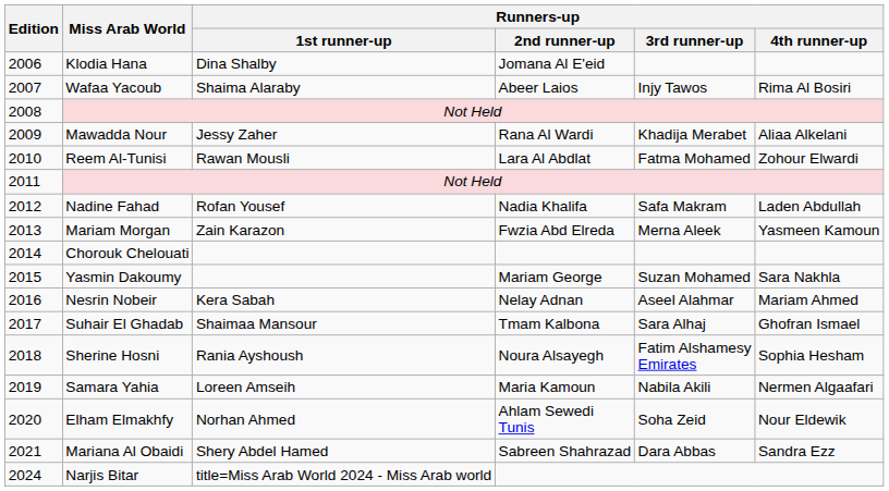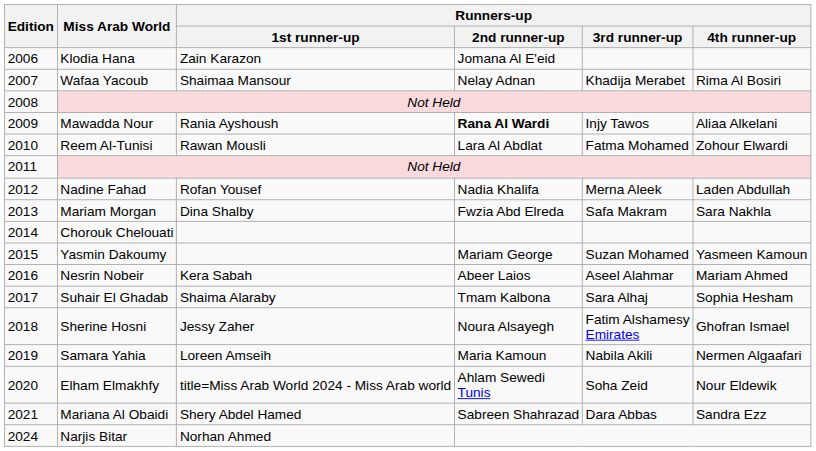Klodia Hana | Runners-up / 1st runner-up: Dina Shalby -> Zain Karazon
Wafaa Yacoub | Runners-up / 1st runner-up: Shaima Alaraby -> Shaimaa Mansour
Wafaa Yacoub | Runners-up / 2nd runner-up: Abeer Laios -> Nelay Adnan
Wafaa Yacoub | Runners-up / 3rd runner-up: Injy Tawos -> Khadija Merabet
Mawadda Nour | Runners-up / 1st runner-up: Jessy Zaher -> Rania Ayshoush
Mawadda Nour | Runners-up / 2nd runner-up: normal -> bold
Mawadda Nour | Runners-up / 3rd runner-up: Khadija Merabet -> Injy Tawos
Nadine Fahad | Runners-up / 3rd runner-up: Safa Makram -> Merna Aleek
Mariam Morgan | Runners-up / 1st runner-up: Zain Karazon -> Dina Shalby
Mariam Morgan | Runners-up / 3rd runner-up: Merna Aleek -> Safa Makram
Mariam Morgan | Runners-up / 4th runner-up: Yasmeen Kamoun -> Sara Nakhla
Yasmin Dakoumy | Runners-up / 4th runner-up: Sara Nakhla -> Yasmeen Kamoun
Nesrin Nobeir | Runners-up / 2nd runner-up: Nelay Adnan -> Abeer Laios
Suhair El Ghadab | Runners-up / 1st runner-up: Shaimaa Mansour -> Shaima Alaraby
Suhair El Ghadab | Runners-up / 4th runner-up: Ghofran Ismael -> Sophia Hesham
Sherine Hosni | Runners-up / 1st runner-up: Rania Ayshoush -> Jessy Zaher
Sherine Hosni | Runners-up / 4th runner-up: Sophia Hesham -> Ghofran Ismael
Elham Elmakhfy | Runners-up / 1st runner-up: Norhan Ahmed -> title=Miss Arab World 2024 - Miss Arab world
Narjis Bitar | Runners-up / 1st runner-up: title=Miss Arab World 2024 - Miss Arab world -> Norhan Ahmed
